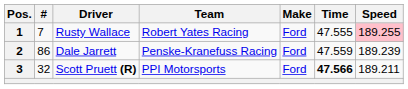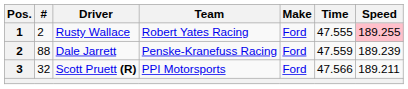Rusty Wallace | #: 7 -> 2
Dale Jarrett | #: 86 -> 88
Scott Pruett (R) | Time: bold -> normal
